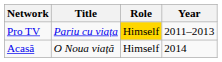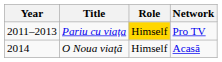columns swapped: Year <-> Network
